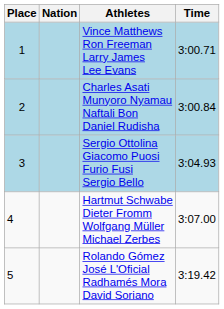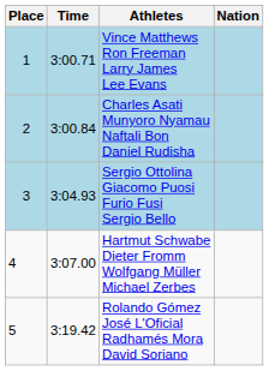columns swapped: Nation <-> Time
